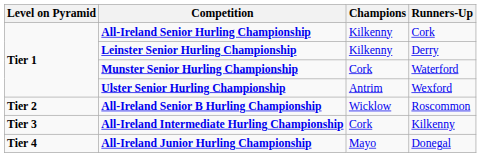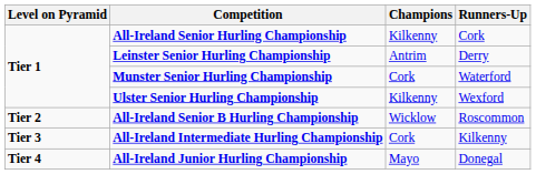Leinster Senior Hurling Championship | Champions: Kilkenny -> Antrim
Ulster Senior Hurling Championship | Champions: Antrim -> Kilkenny
